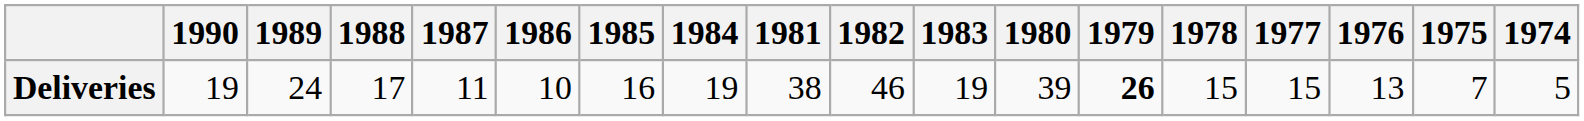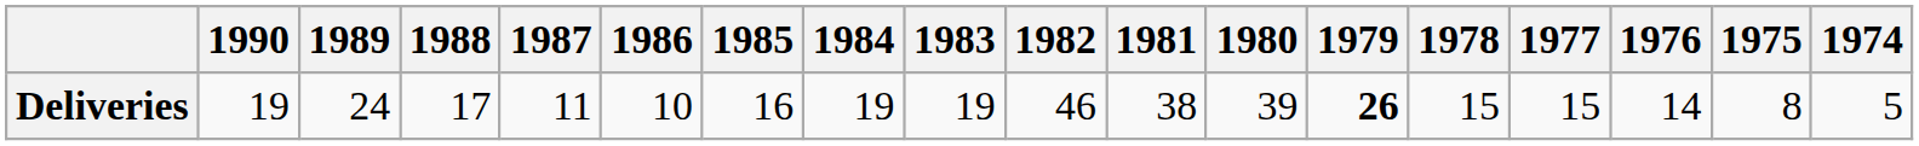columns swapped: 1983 <-> 1981
Deliveries | 1976: 13 -> 14
Deliveries | 1975: 7 -> 8
